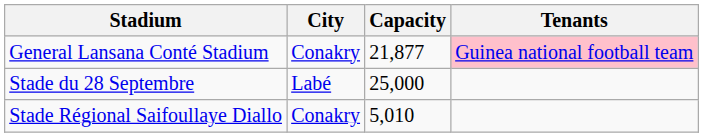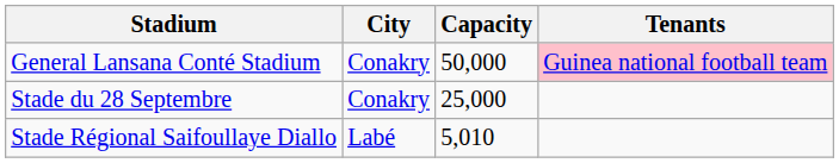General Lansana Conté Stadium | Capacity: 21,877 -> 50,000
Stade du 28 Septembre | City: Labé -> Conakry
Stade Régional Saifoullaye Diallo | City: Conakry -> Labé
